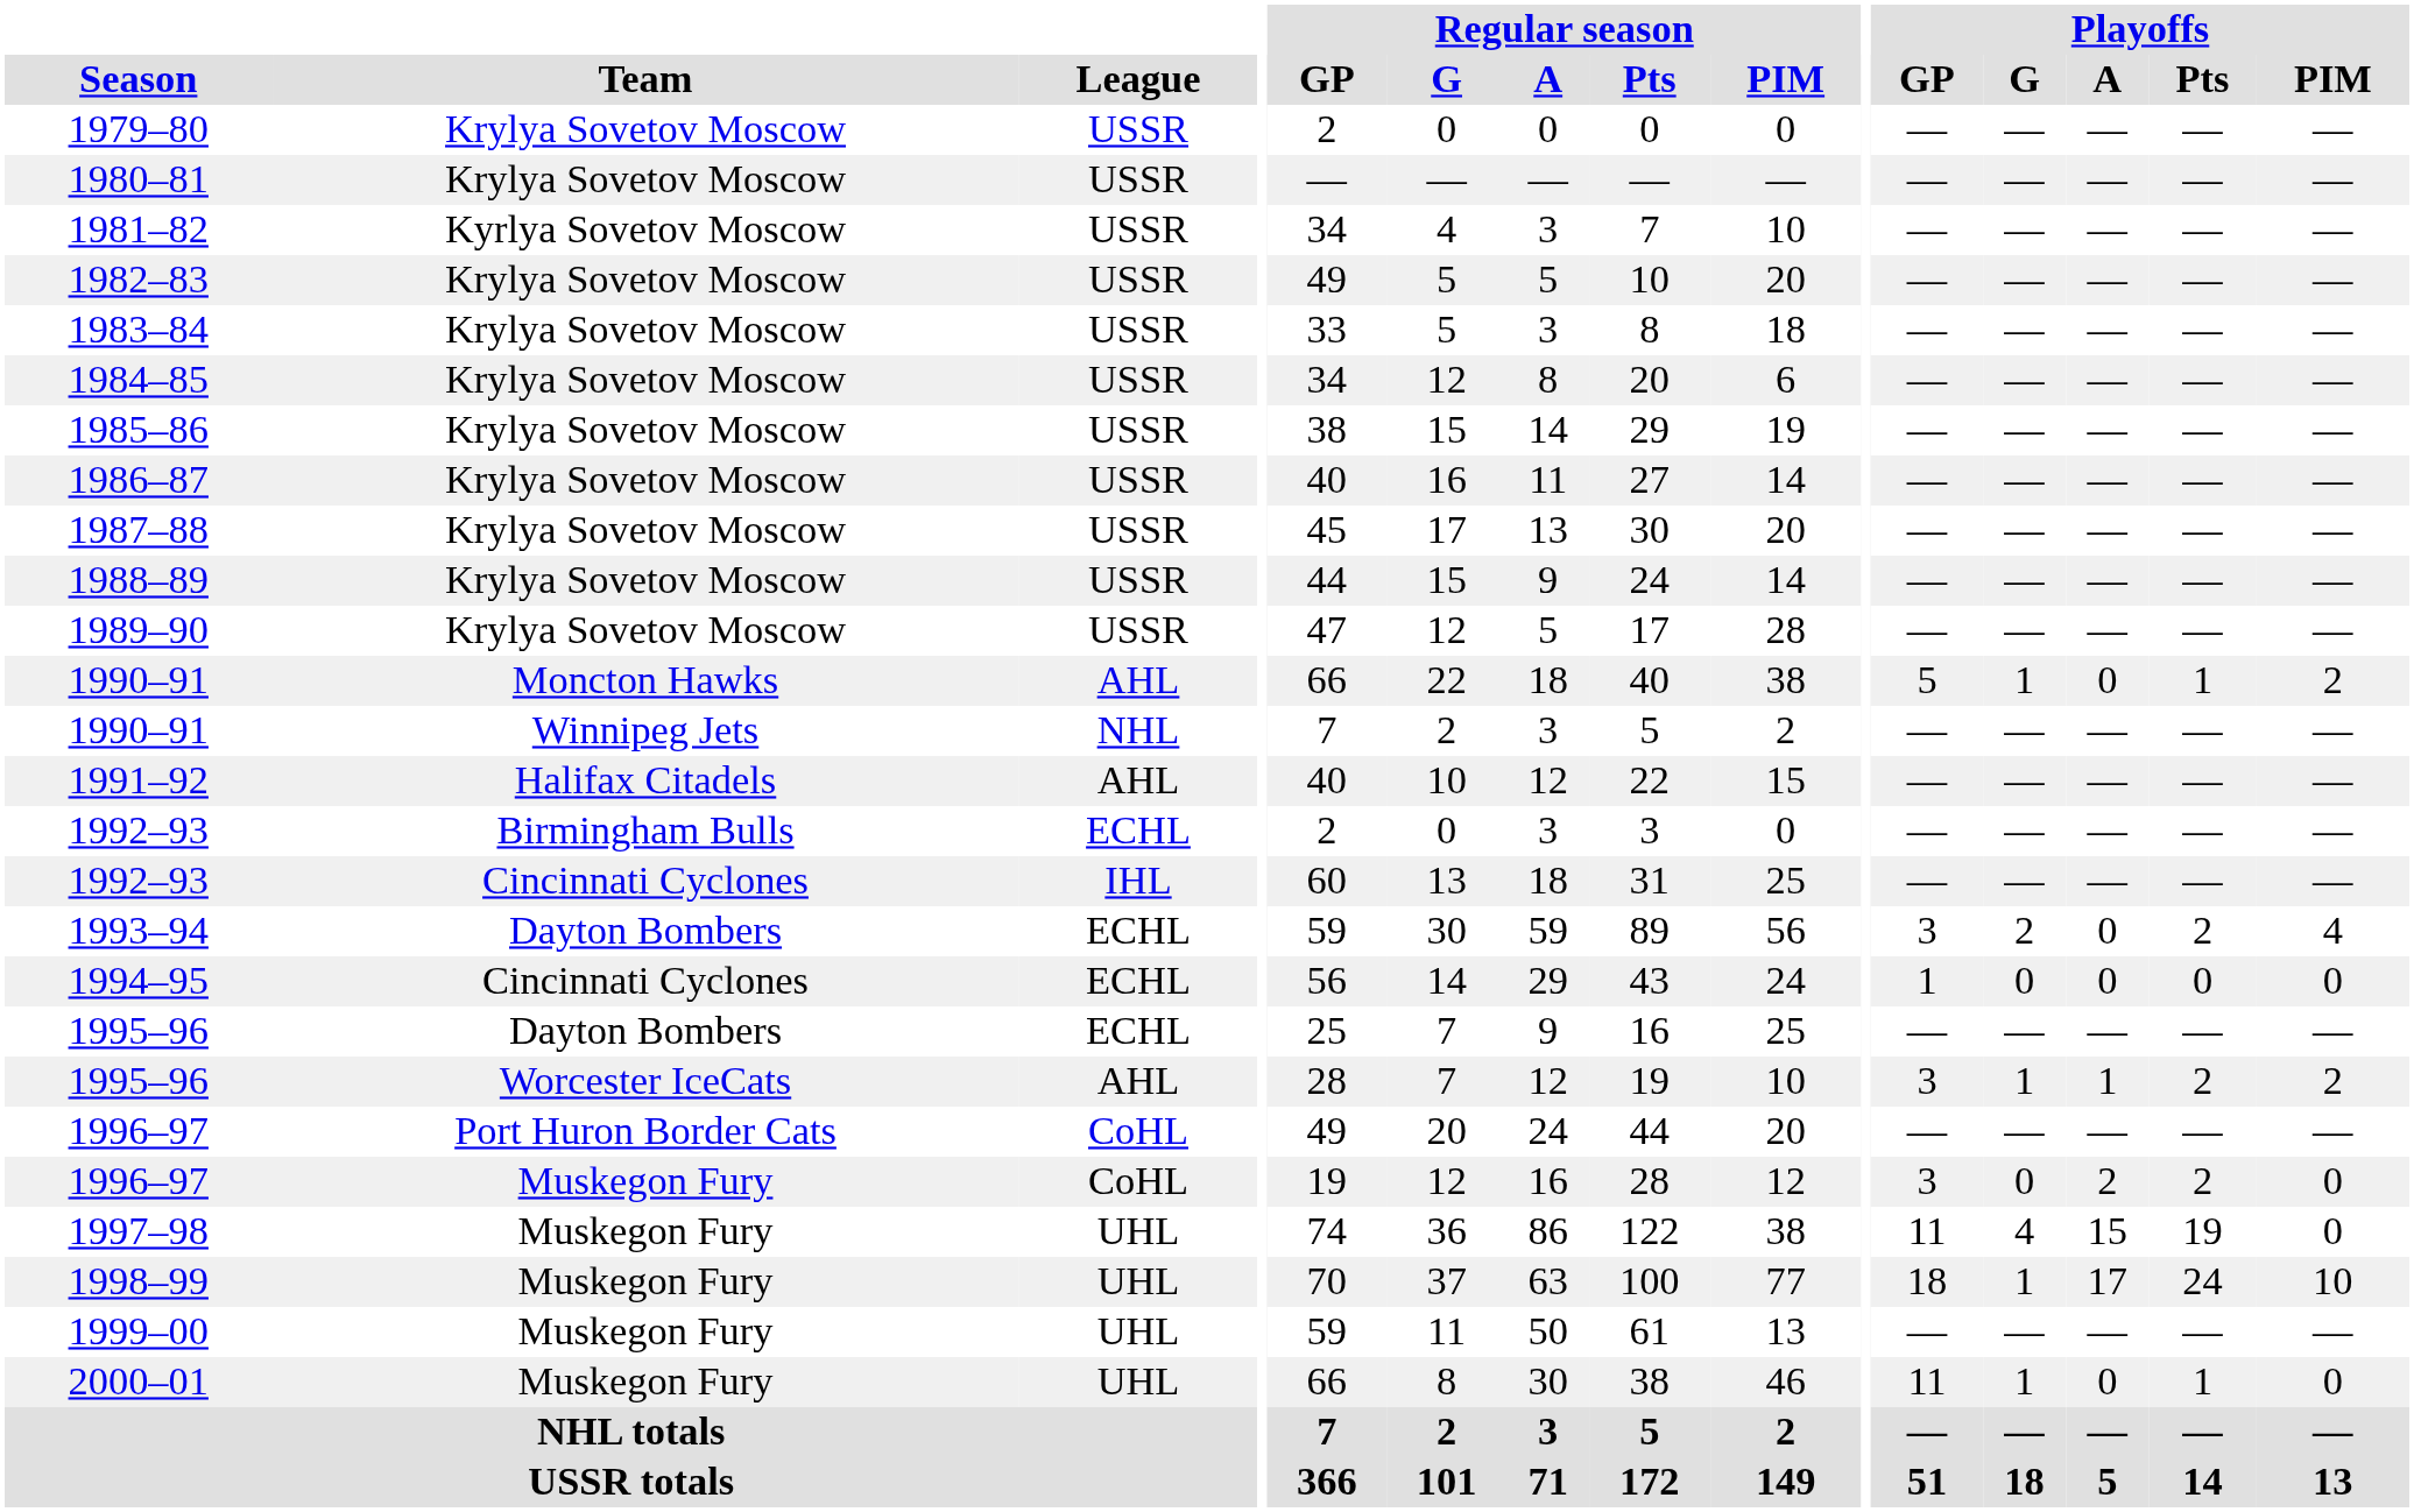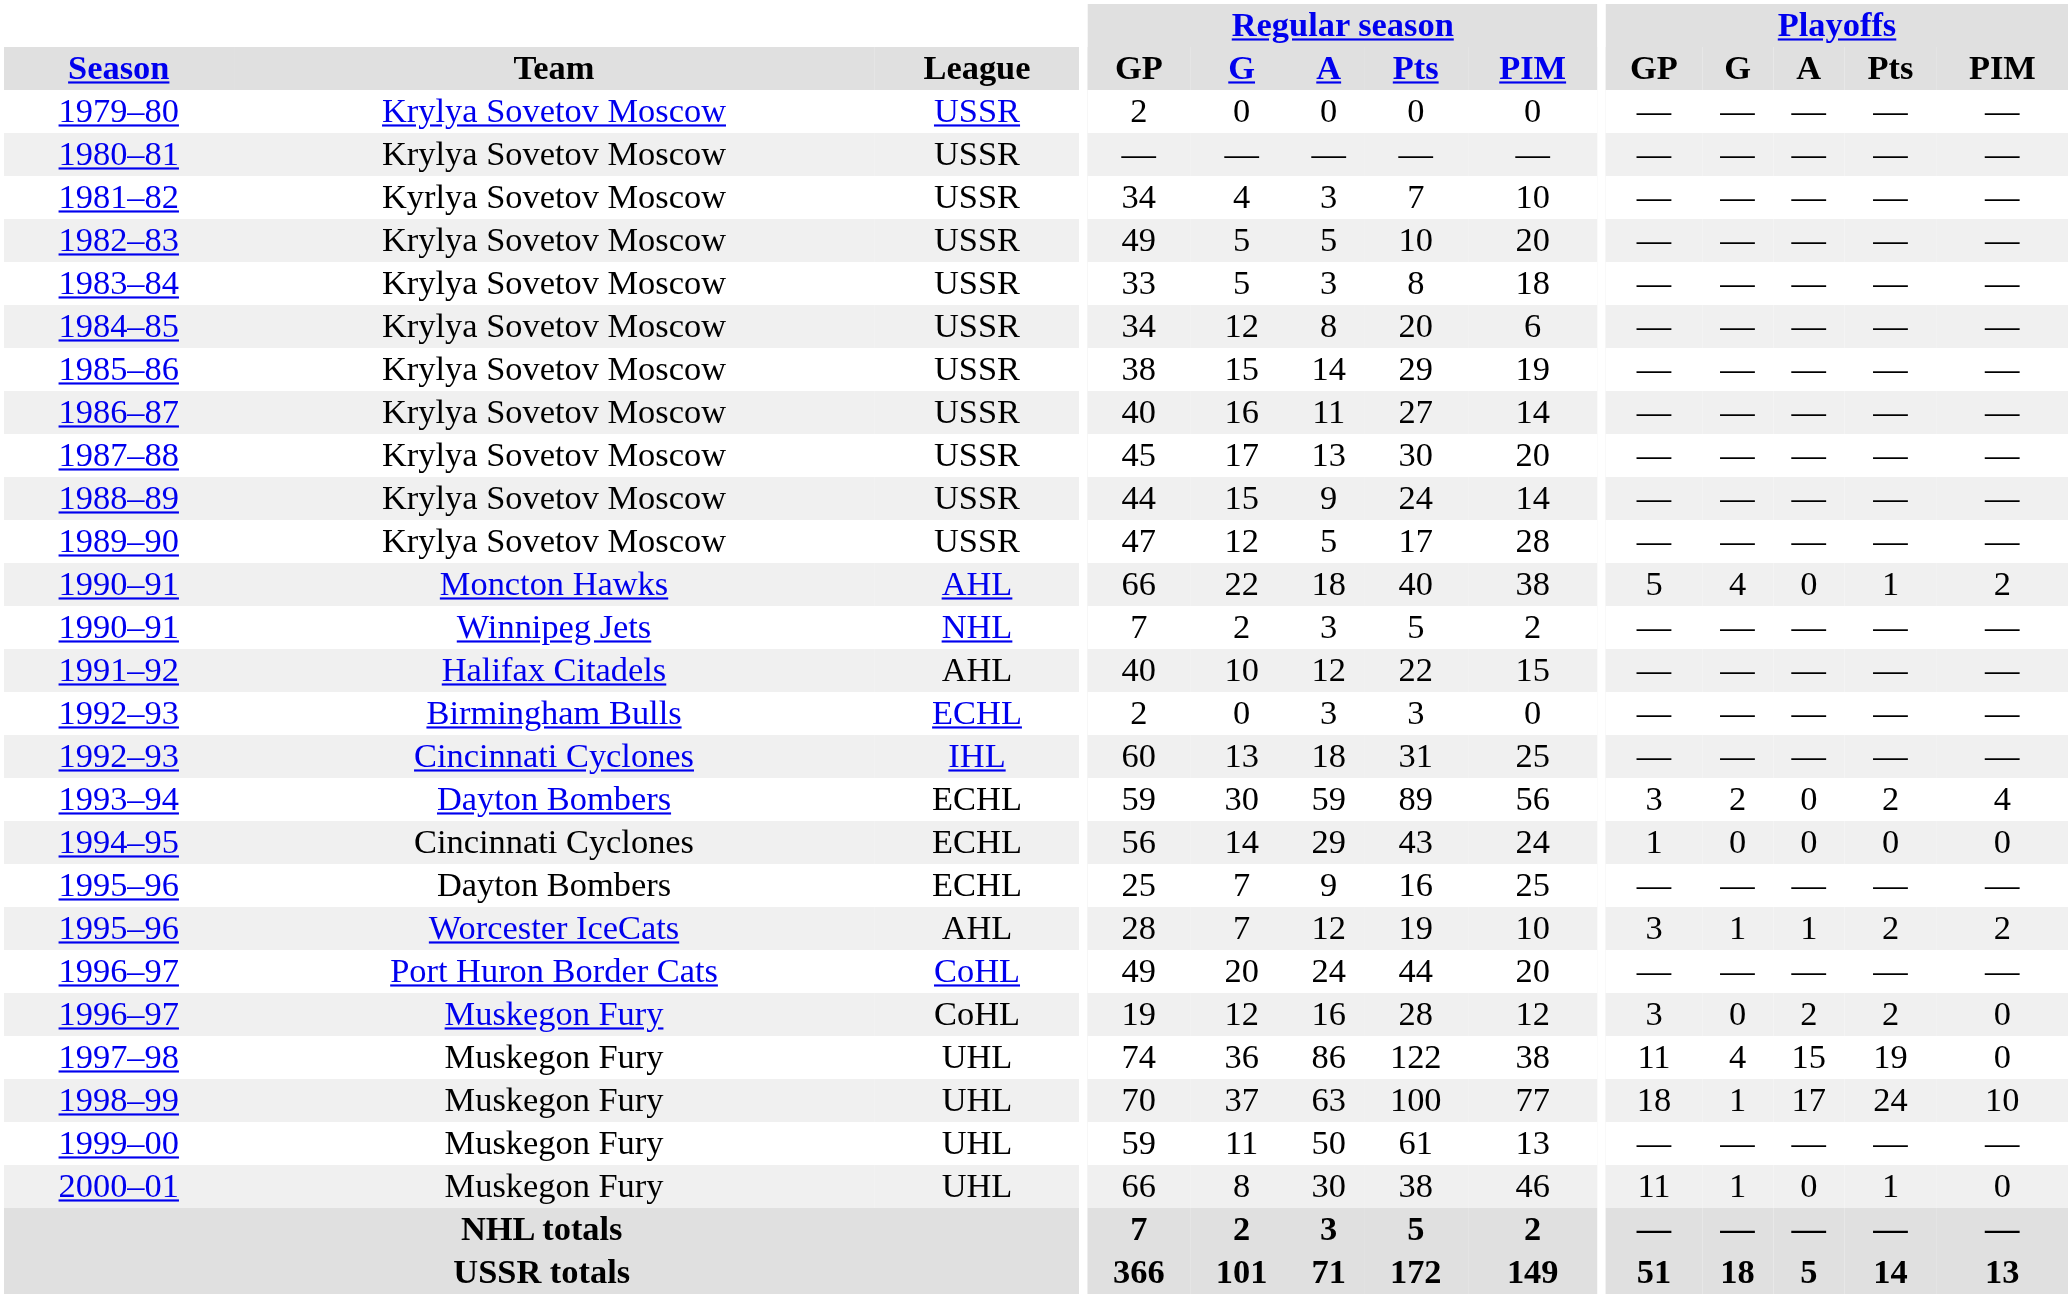1990–91 / Moncton Hawks | Playoffs / G: 1 -> 4
